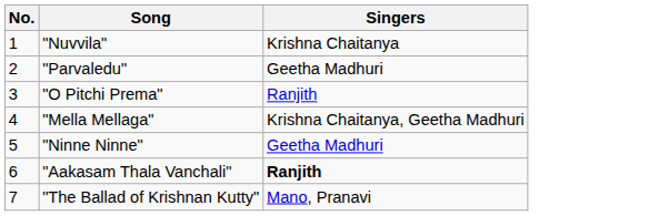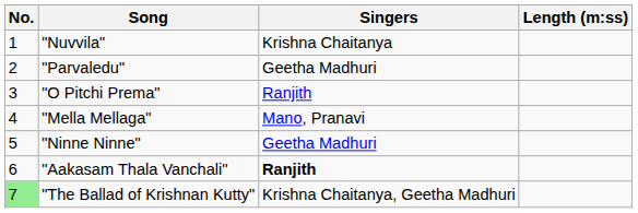+ column: Length (m:ss)
"Mella Mellaga" | Singers: Krishna Chaitanya, Geetha Madhuri -> Mano, Pranavi
"The Ballad of Krishnan Kutty" | No.: no background -> lightgreen background
"The Ballad of Krishnan Kutty" | Singers: Mano, Pranavi -> Krishna Chaitanya, Geetha Madhuri
